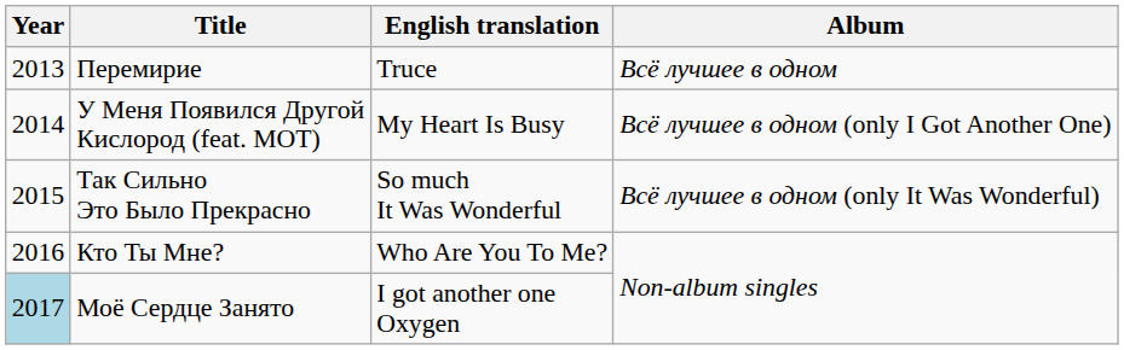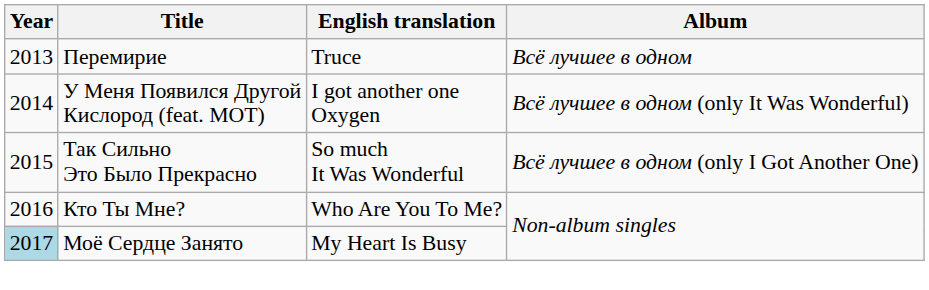У Меня Появился Другой Кислород (feat. MOT) | English translation: My Heart Is Busy -> I got another one Oxygen
У Меня Появился Другой Кислород (feat. MOT) | Album: Всё лучшее в одном (only I Got Another One) -> Всё лучшее в одном (only It Was Wonderful)
Так Сильно Это Было Прекрасно | Album: Всё лучшее в одном (only It Was Wonderful) -> Всё лучшее в одном (only I Got Another One)
Моё Сердце Занято | English translation: I got another one Oxygen -> My Heart Is Busy
